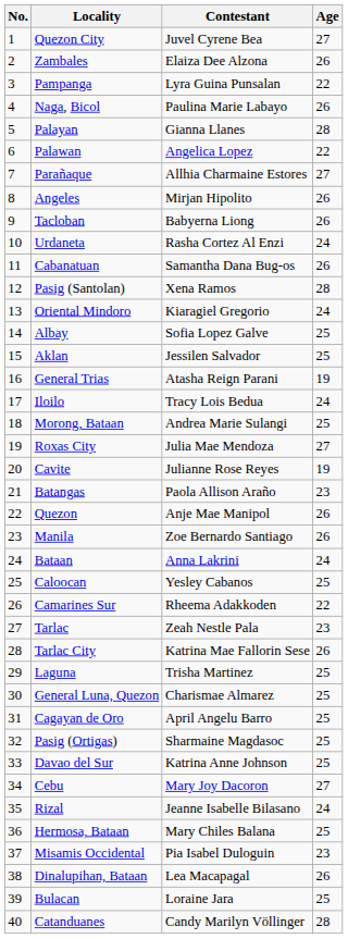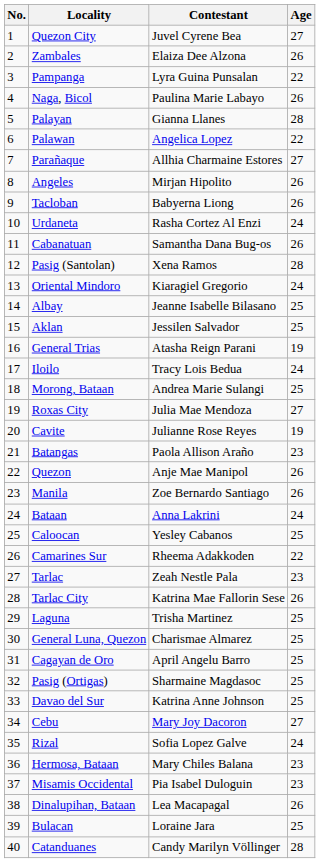Albay | Contestant: Sofia Lopez Galve -> Jeanne Isabelle Bilasano
Rizal | Contestant: Jeanne Isabelle Bilasano -> Sofia Lopez Galve
Hermosa, Bataan | Age: 25 -> 23
